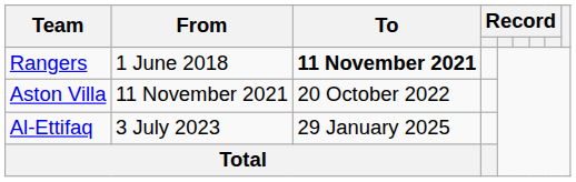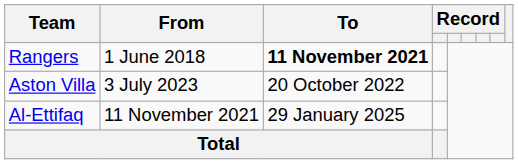Aston Villa | From: 11 November 2021 -> 3 July 2023
Al-Ettifaq | From: 3 July 2023 -> 11 November 2021
